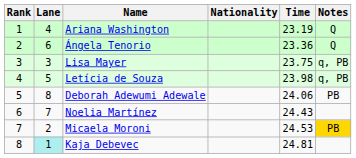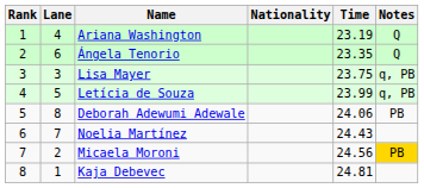Ángela Tenorio | Time: 23.36 -> 23.35
Letícia de Souza | Time: 23.98 -> 23.99
Micaela Moroni | Time: 24.53 -> 24.56
Kaja Debevec | Lane: paleturquoise background -> no background
